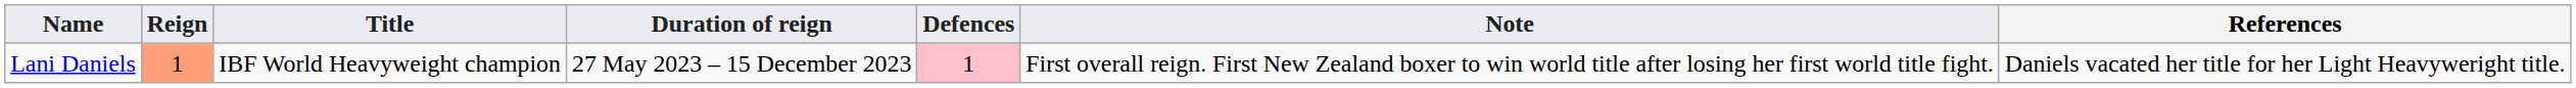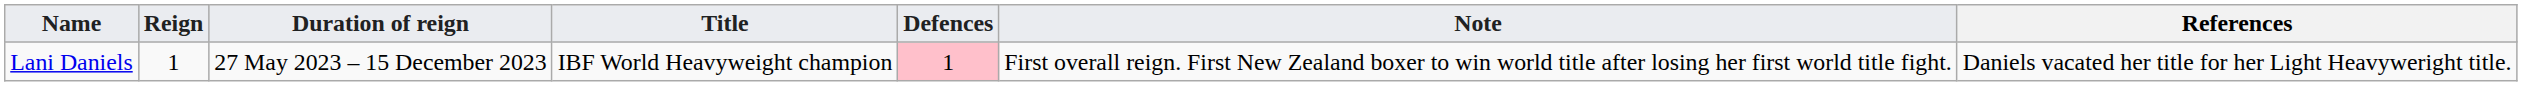columns swapped: Duration of reign <-> Title
Lani Daniels | Reign: lightsalmon background -> no background
